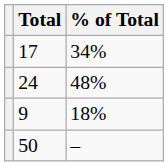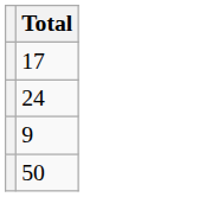- column: % of Total | 34% | 48% | 18% | –
